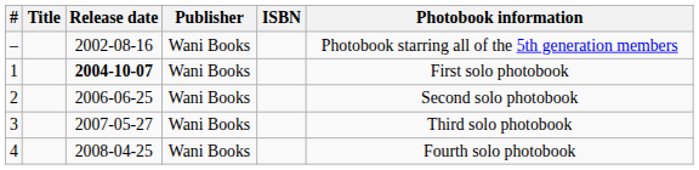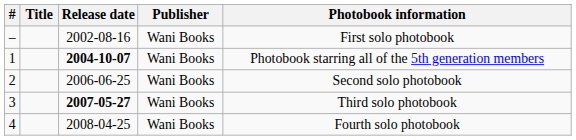- column: ISBN
– | Photobook information: Photobook starring all of the 5th generation members -> First solo photobook
1 | Photobook information: First solo photobook -> Photobook starring all of the 5th generation members
3 | Release date: normal -> bold
